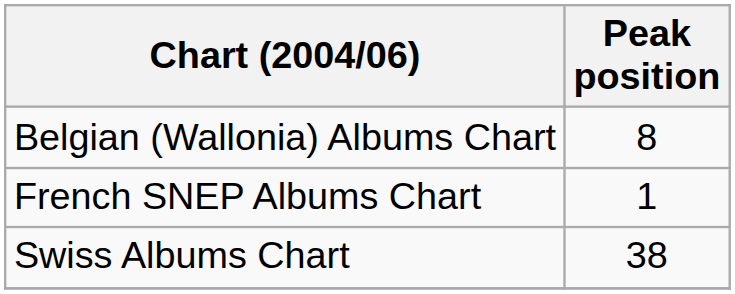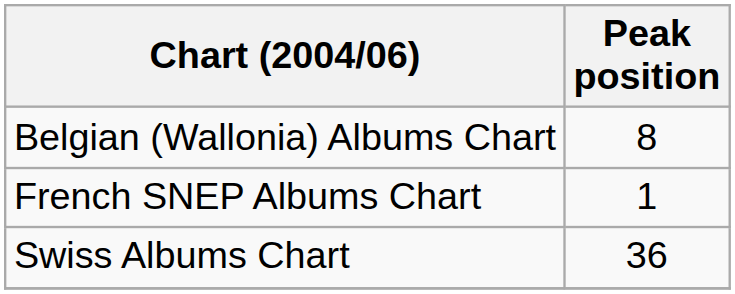Swiss Albums Chart | Peak position: 38 -> 36
